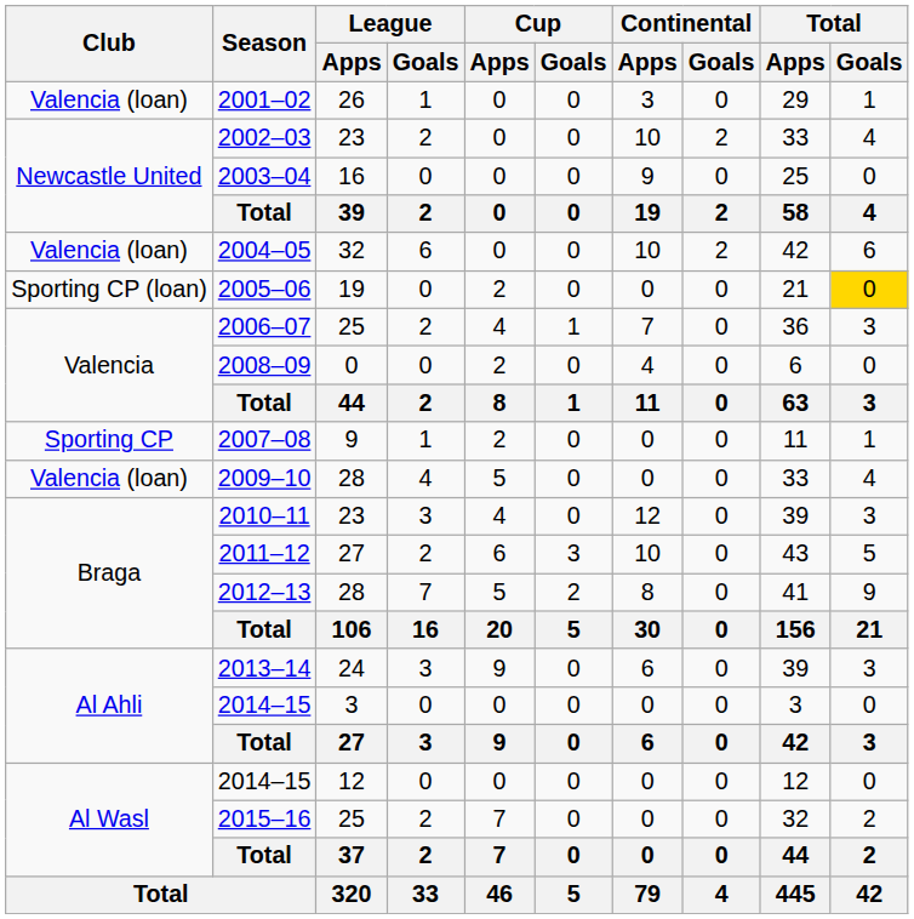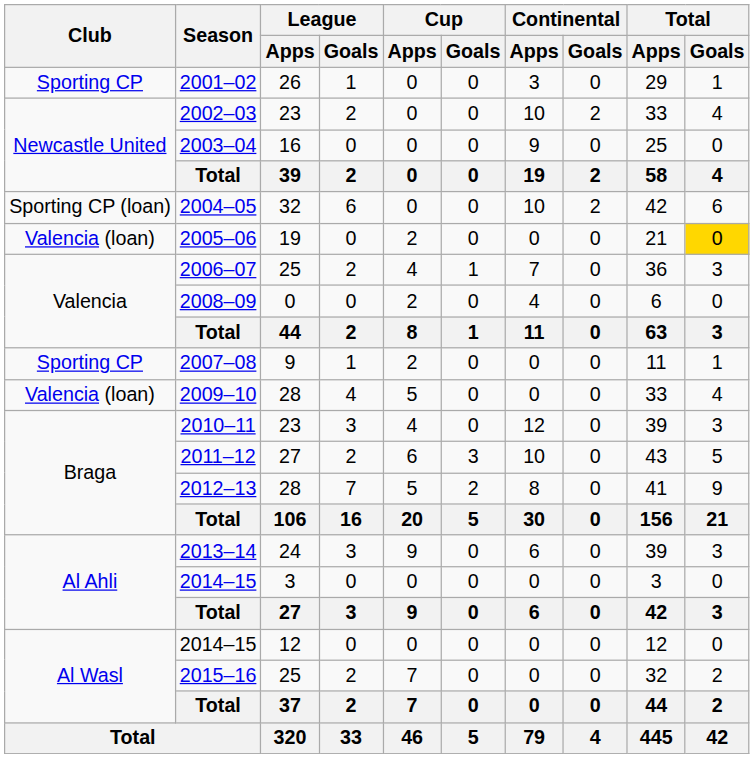2001–02 | Club: Valencia (loan) -> Sporting CP
2004–05 | Club: Valencia (loan) -> Sporting CP (loan)
2005–06 | Club: Sporting CP (loan) -> Valencia (loan)
